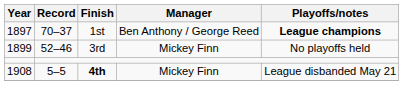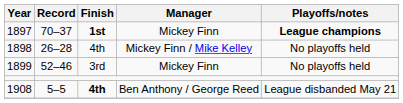1897 | Finish: normal -> bold
1897 | Manager: Ben Anthony / George Reed -> Mickey Finn
+ row: 1898 | 26–28 | 4th | Mickey Finn / Mike Kelley | No playoffs held
1908 | Manager: Mickey Finn -> Ben Anthony / George Reed
